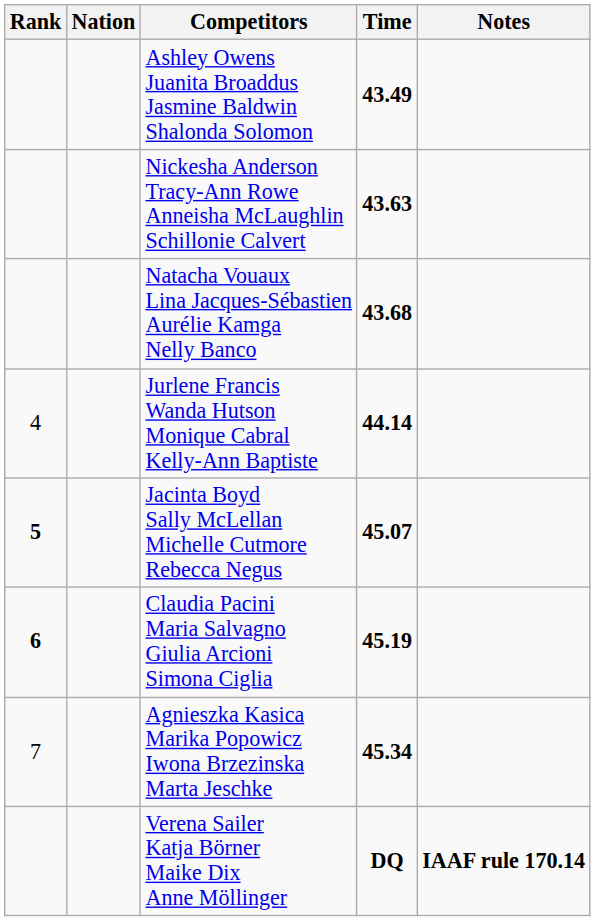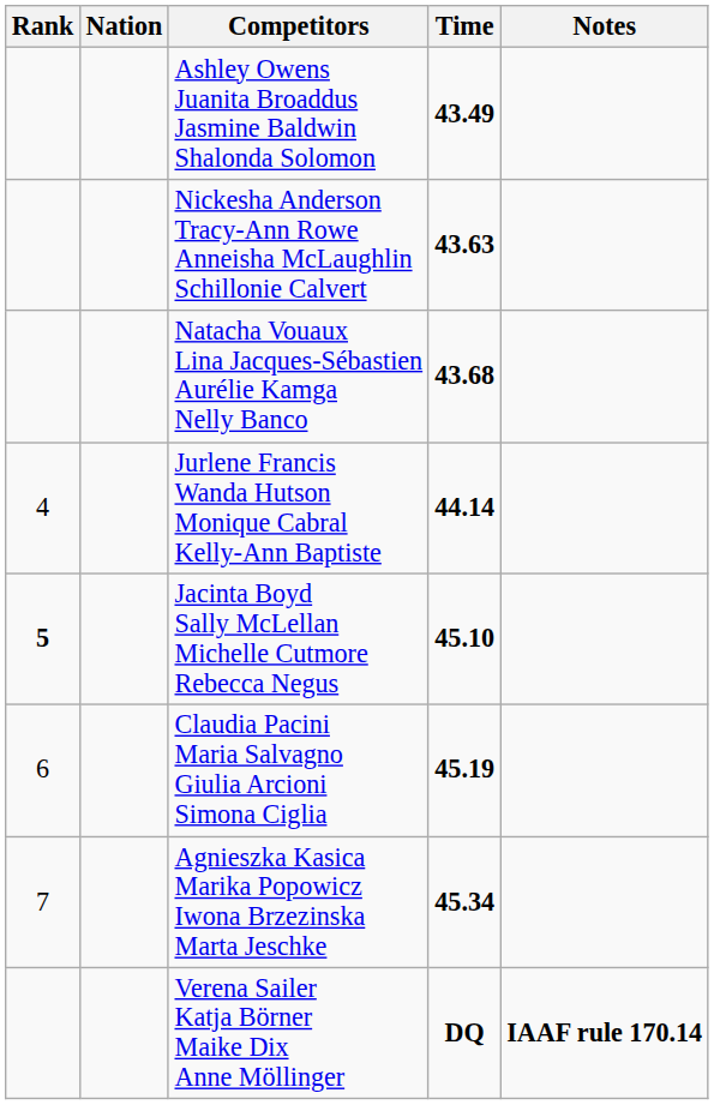Jacinta Boyd Sally McLellan Michelle Cutmore Rebecca Negus | Time: 45.07 -> 45.10
Claudia Pacini Maria Salvagno Giulia Arcioni Simona Ciglia | Rank: bold -> normal
